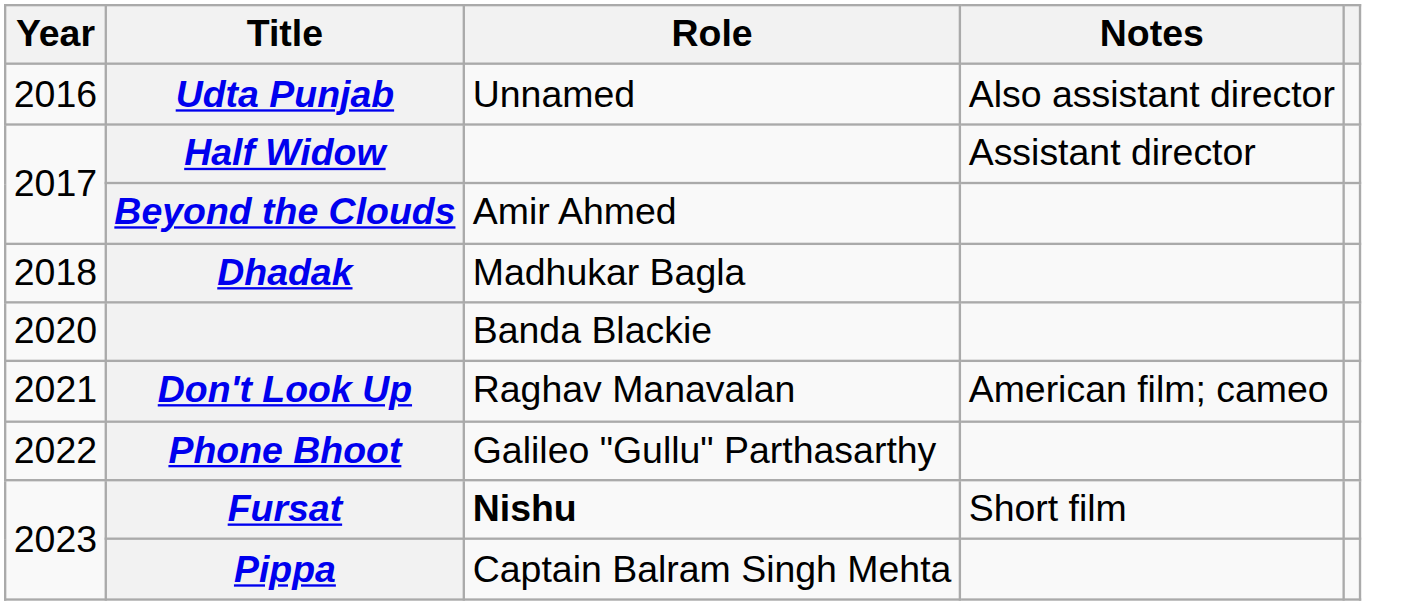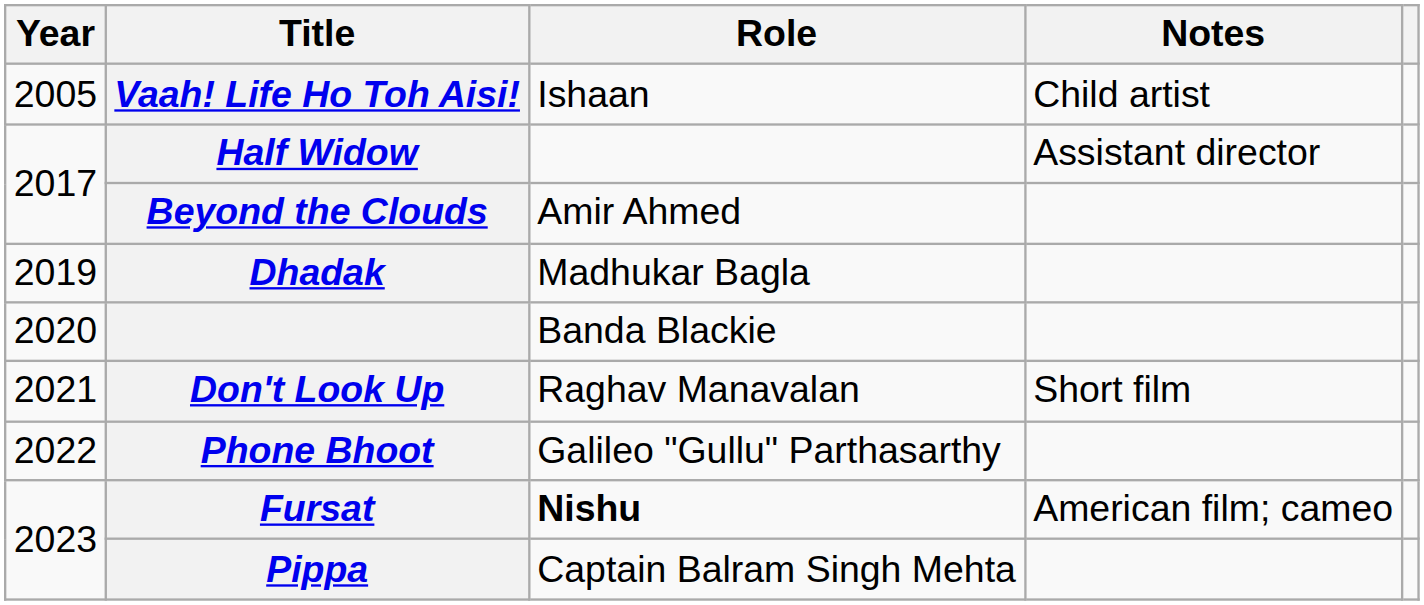+ row: 2005 | Vaah! Life Ho Toh Aisi! | Ishaan | Child artist
- row: 2016 | Udta Punjab | Unnamed | Also assistant director
Dhadak | Year: 2018 -> 2019
Don't Look Up | Notes: American film; cameo -> Short film
Fursat | Notes: Short film -> American film; cameo
